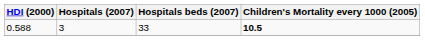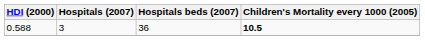0.588 | Hospitals beds (2007): 33 -> 36
